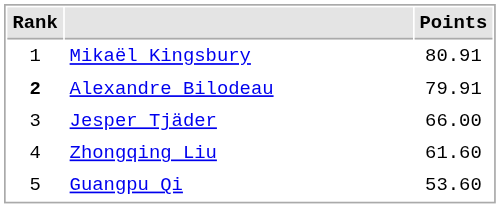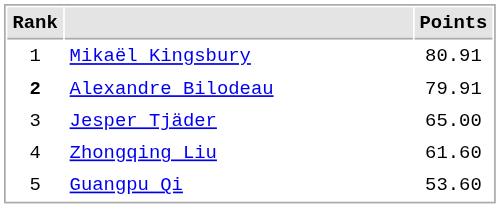Jesper Tjäder | Points: 66.00 -> 65.00
